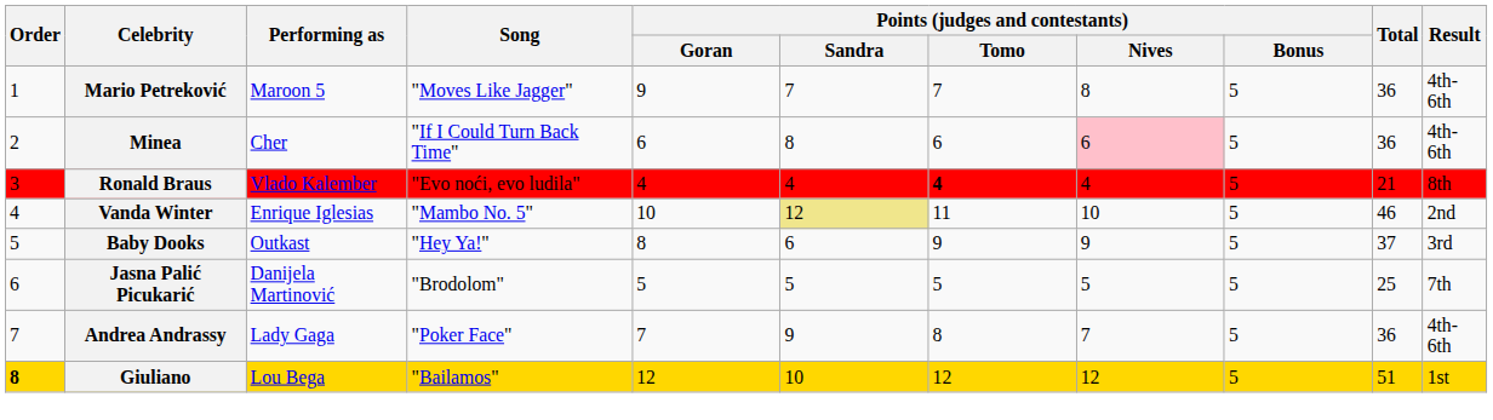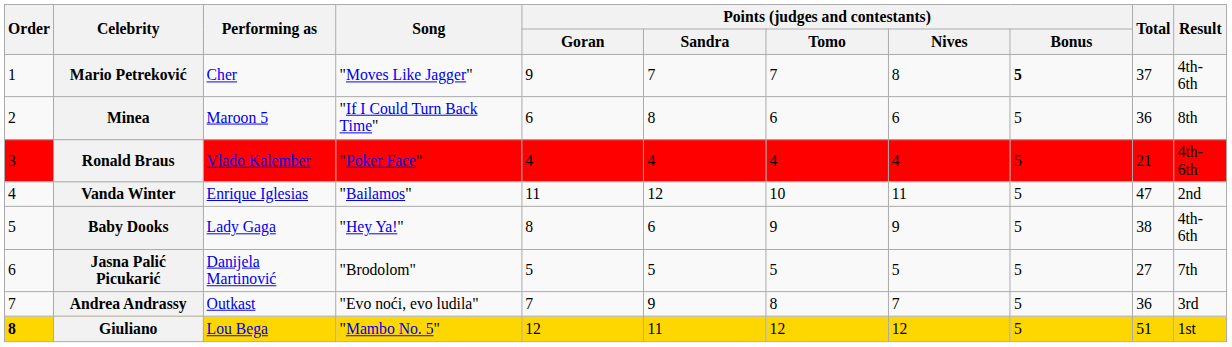Mario Petreković | Performing as: Maroon 5 -> Cher
Mario Petreković | Points (judges and contestants) / Bonus: normal -> bold
Mario Petreković | Total: 36 -> 37
Minea | Performing as: Cher -> Maroon 5
Minea | Points (judges and contestants) / Nives: pink background -> no background
Minea | Result: 4th-6th -> 8th
Ronald Braus | Song: "Evo noći, evo ludila" -> "Poker Face"
Ronald Braus | Points (judges and contestants) / Tomo: bold -> normal
Ronald Braus | Result: 8th -> 4th-6th
Vanda Winter | Song: "Mambo No. 5" -> "Bailamos"
Vanda Winter | Points (judges and contestants) / Goran: 10 -> 11
Vanda Winter | Points (judges and contestants) / Sandra: khaki background -> no background
Vanda Winter | Points (judges and contestants) / Tomo: 11 -> 10
Vanda Winter | Points (judges and contestants) / Nives: 10 -> 11
Vanda Winter | Total: 46 -> 47
Baby Dooks | Performing as: Outkast -> Lady Gaga
Baby Dooks | Total: 37 -> 38
Baby Dooks | Result: 3rd -> 4th-6th
Jasna Palić Picukarić | Total: 25 -> 27
Andrea Andrassy | Performing as: Lady Gaga -> Outkast
Andrea Andrassy | Song: "Poker Face" -> "Evo noći, evo ludila"
Andrea Andrassy | Result: 4th-6th -> 3rd
Giuliano | Song: "Bailamos" -> "Mambo No. 5"
Giuliano | Points (judges and contestants) / Sandra: 10 -> 11
